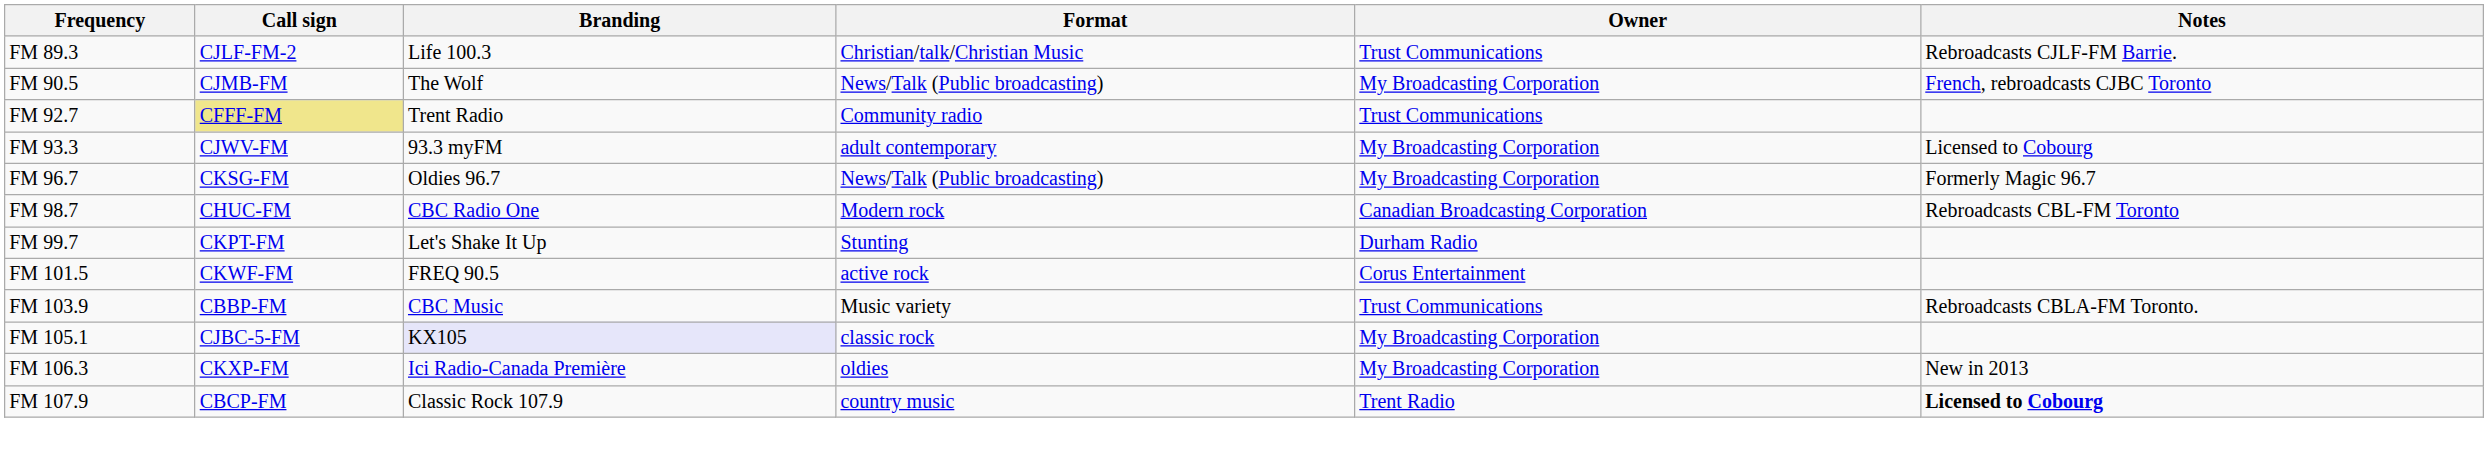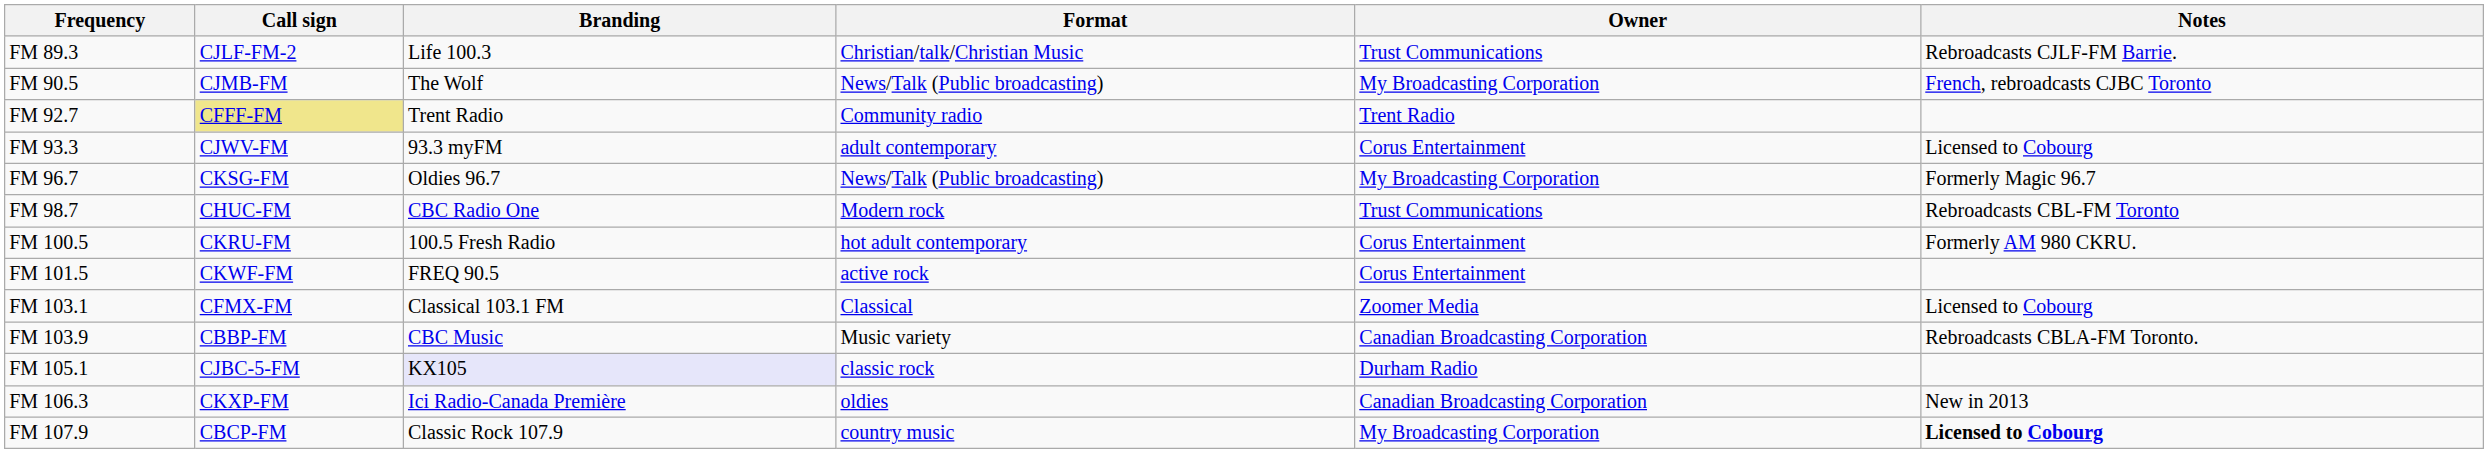FM 92.7 | Owner: Trust Communications -> Trent Radio
FM 93.3 | Owner: My Broadcasting Corporation -> Corus Entertainment
FM 98.7 | Owner: Canadian Broadcasting Corporation -> Trust Communications
- row: FM 99.7 | CKPT-FM | Let's Shake It Up | Stunting | Durham Radio
+ row: FM 100.5 | CKRU-FM | 100.5 Fresh Radio | hot adult contemporary | Corus Entertainment | Formerly AM 980 CKRU.
+ row: FM 103.1 | CFMX-FM | Classical 103.1 FM | Classical | Zoomer Media | Licensed to Cobourg
FM 103.9 | Owner: Trust Communications -> Canadian Broadcasting Corporation
FM 105.1 | Owner: My Broadcasting Corporation -> Durham Radio
FM 106.3 | Owner: My Broadcasting Corporation -> Canadian Broadcasting Corporation
FM 107.9 | Owner: Trent Radio -> My Broadcasting Corporation
